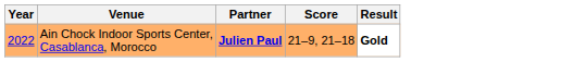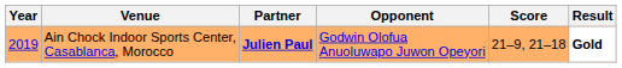+ column: Opponent | Godwin Olofua Anuoluwapo Juwon Opeyori
Ain Chock Indoor Sports Center, Casablanca, Morocco | Year: 2022 -> 2019
